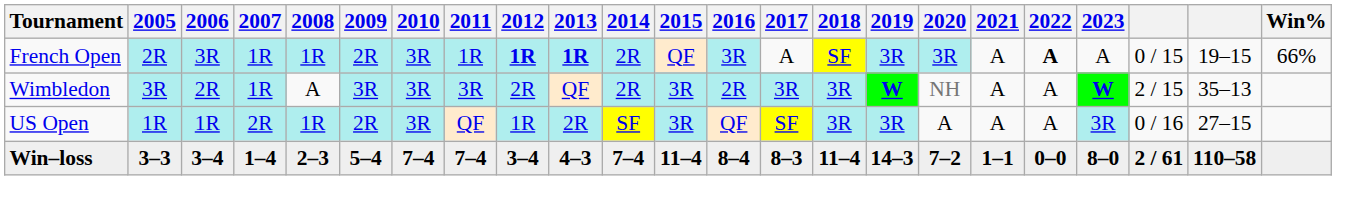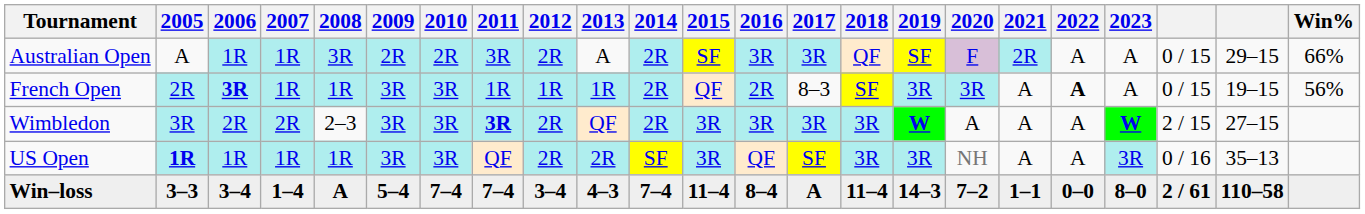+ row: Australian Open | A | 1R | 1R | 3R | 2R | 2R | 3R | 2R | A | 2R | SF | 3R | 3R | QF | SF | F | 2R | A | A | 0 / 15 | 29–15 | 66%
French Open | 2006: normal -> bold
French Open | 2009: 2R -> 3R
French Open | 2012: bold -> normal
French Open | 2013: bold -> normal
French Open | 2016: 3R -> 2R
French Open | 2017: A -> 8–3
French Open | Win%: 66% -> 56%
Wimbledon | 2007: 1R -> 2R
Wimbledon | 2008: A -> 2–3
Wimbledon | 2011: normal -> bold
Wimbledon | 2016: 2R -> 3R
Wimbledon | 2020: NH -> A
Wimbledon | column 22: 35–13 -> 27–15
US Open | 2005: normal -> bold
US Open | 2007: 2R -> 1R
US Open | 2009: 2R -> 3R
US Open | 2012: 1R -> 2R
US Open | 2020: A -> NH
US Open | column 22: 27–15 -> 35–13
Win–loss | 2008: 2–3 -> A
Win–loss | 2017: 8–3 -> A
